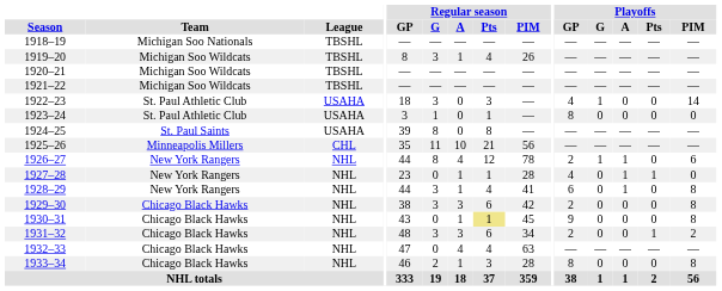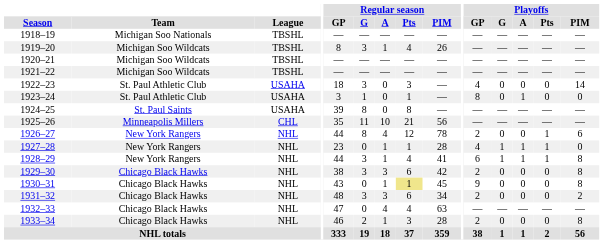1922–23 | Playoffs / G: 1 -> 0
1923–24 | Playoffs / A: 0 -> 1
1926–27 | Playoffs / G: 1 -> 0
1926–27 | Playoffs / A: 1 -> 0
1926–27 | Playoffs / Pts: 0 -> 1
1927–28 | Playoffs / G: 0 -> 1
1928–29 | Playoffs / G: 0 -> 1
1928–29 | Playoffs / Pts: 0 -> 1
1931–32 | Playoffs / Pts: 1 -> 0
1933–34 | Playoffs / GP: 8 -> 2
